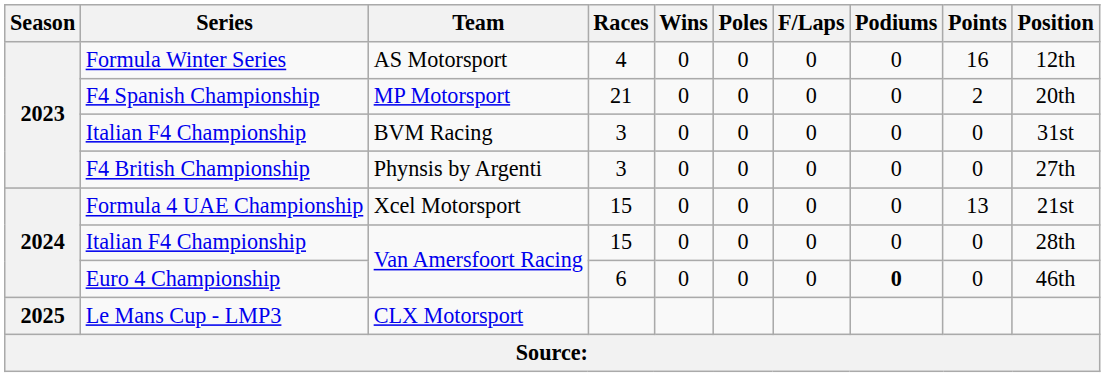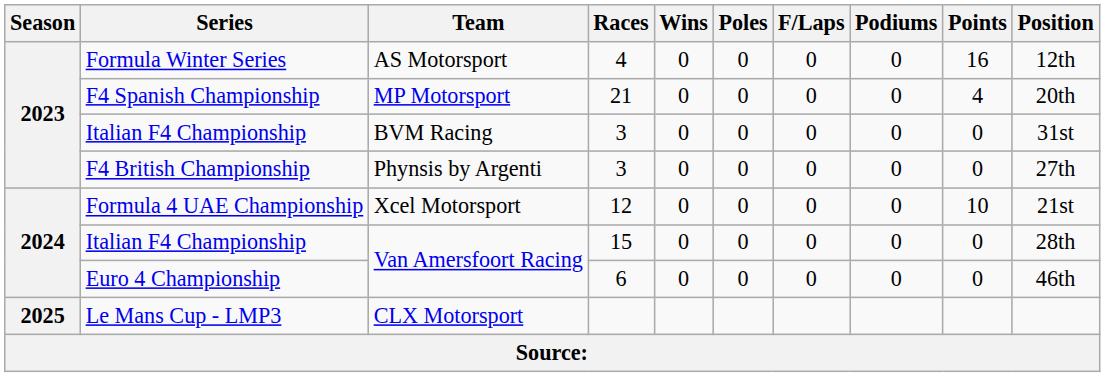F4 Spanish Championship | Points: 2 -> 4
Formula 4 UAE Championship | Races: 15 -> 12
Formula 4 UAE Championship | Points: 13 -> 10
Euro 4 Championship | Podiums: bold -> normal
